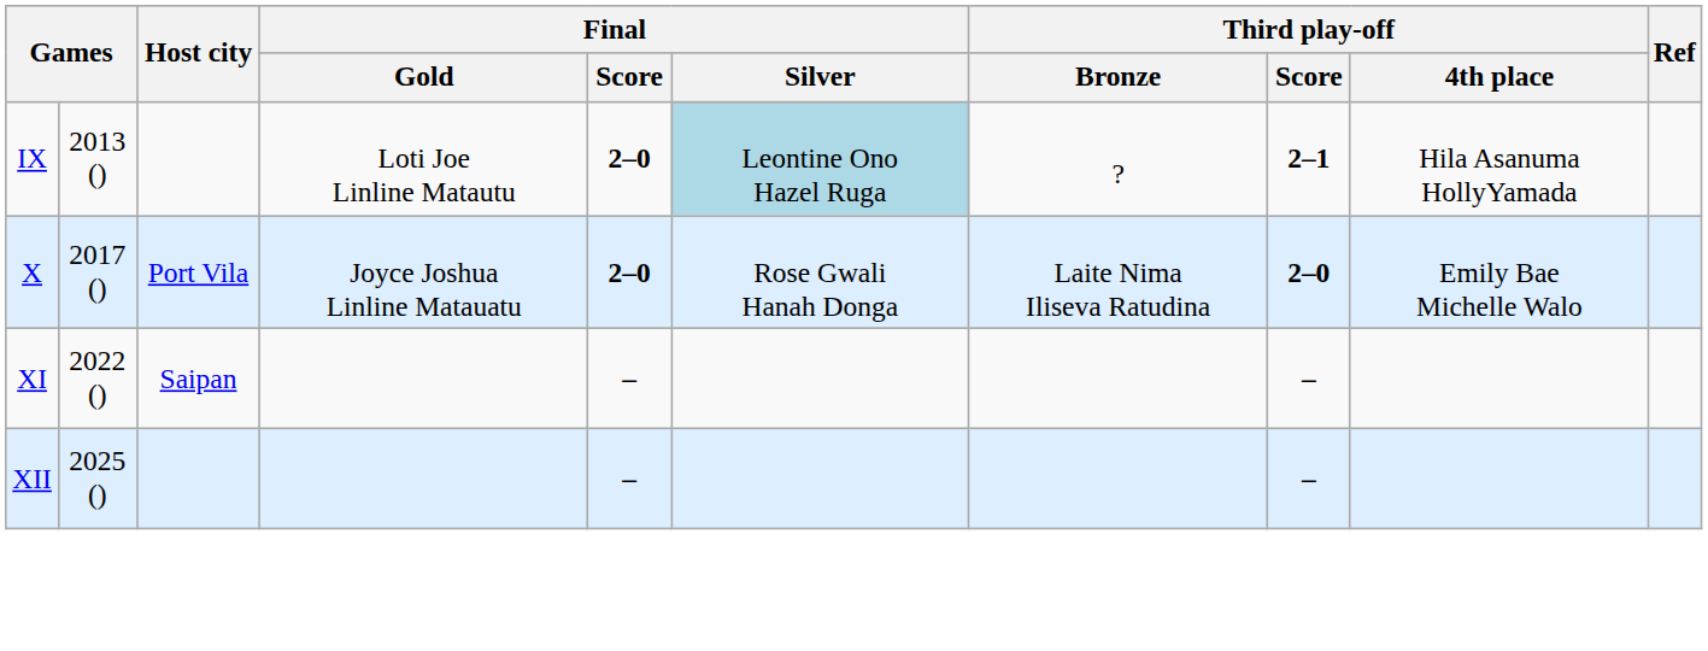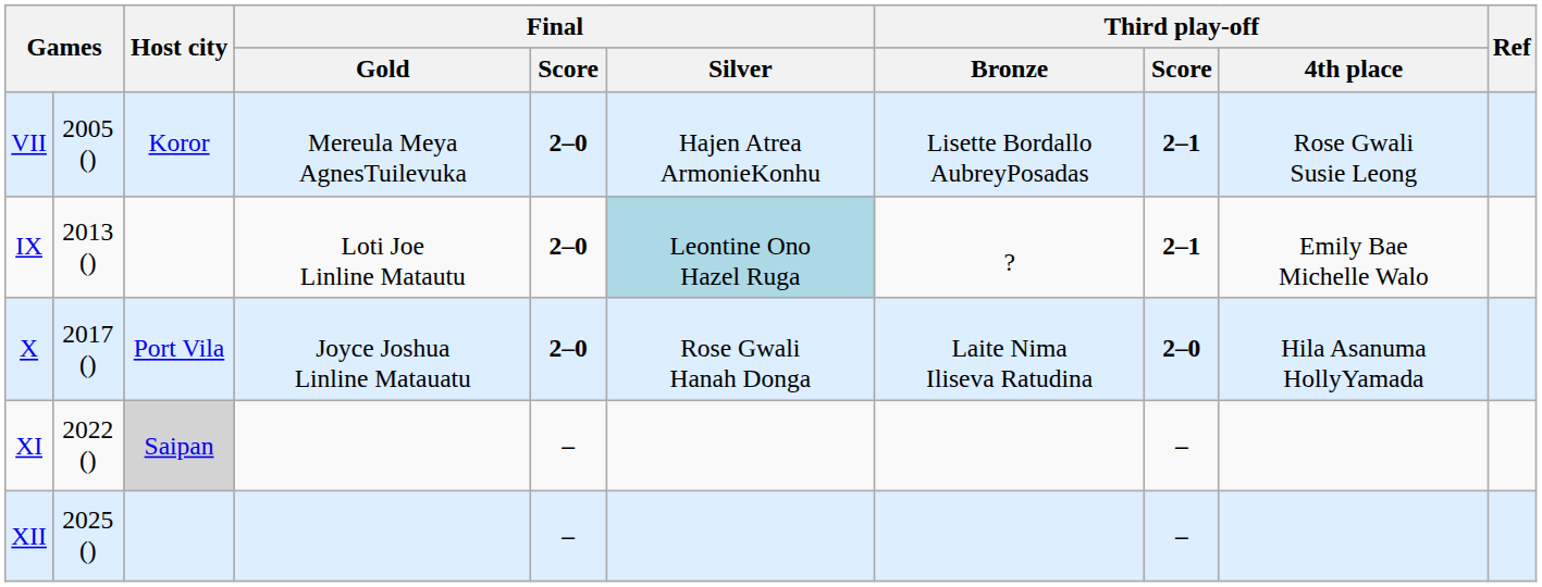+ row: VII | 2005 () | Koror | Mereula Meya AgnesTuilevuka | 2–0 | Hajen Atrea ArmonieKonhu | Lisette Bordallo AubreyPosadas | 2–1 | Rose Gwali Susie Leong
IX | Third play-off / 4th place: Hila Asanuma HollyYamada -> Emily Bae Michelle Walo
X | Third play-off / 4th place: Emily Bae Michelle Walo -> Hila Asanuma HollyYamada
XI | Host city: no background -> lightgrey background
